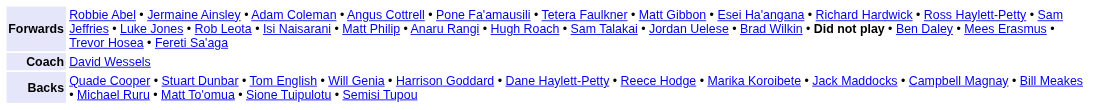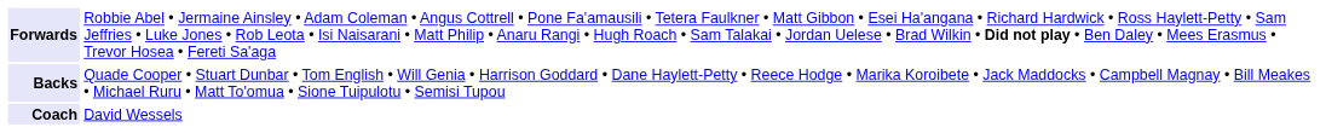rows swapped: Backs <-> Coach
